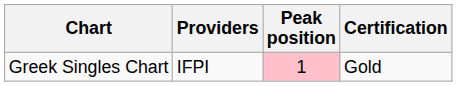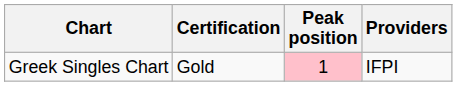columns swapped: Providers <-> Certification
